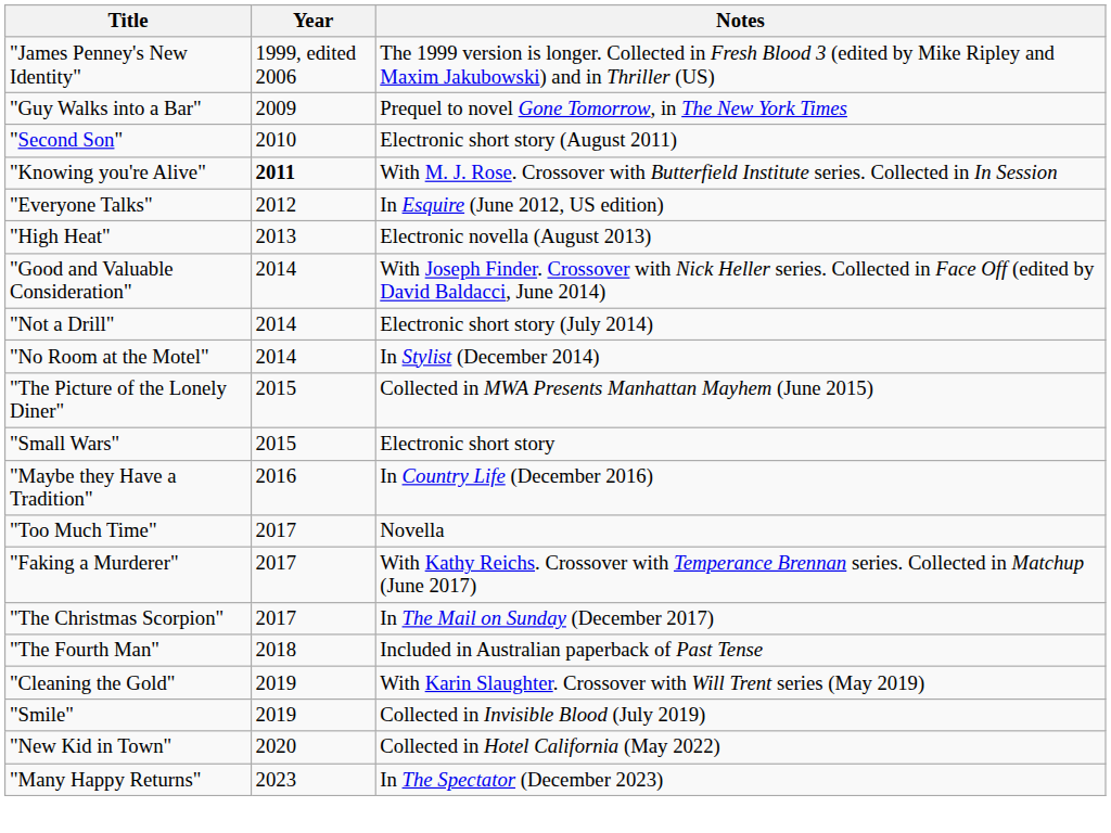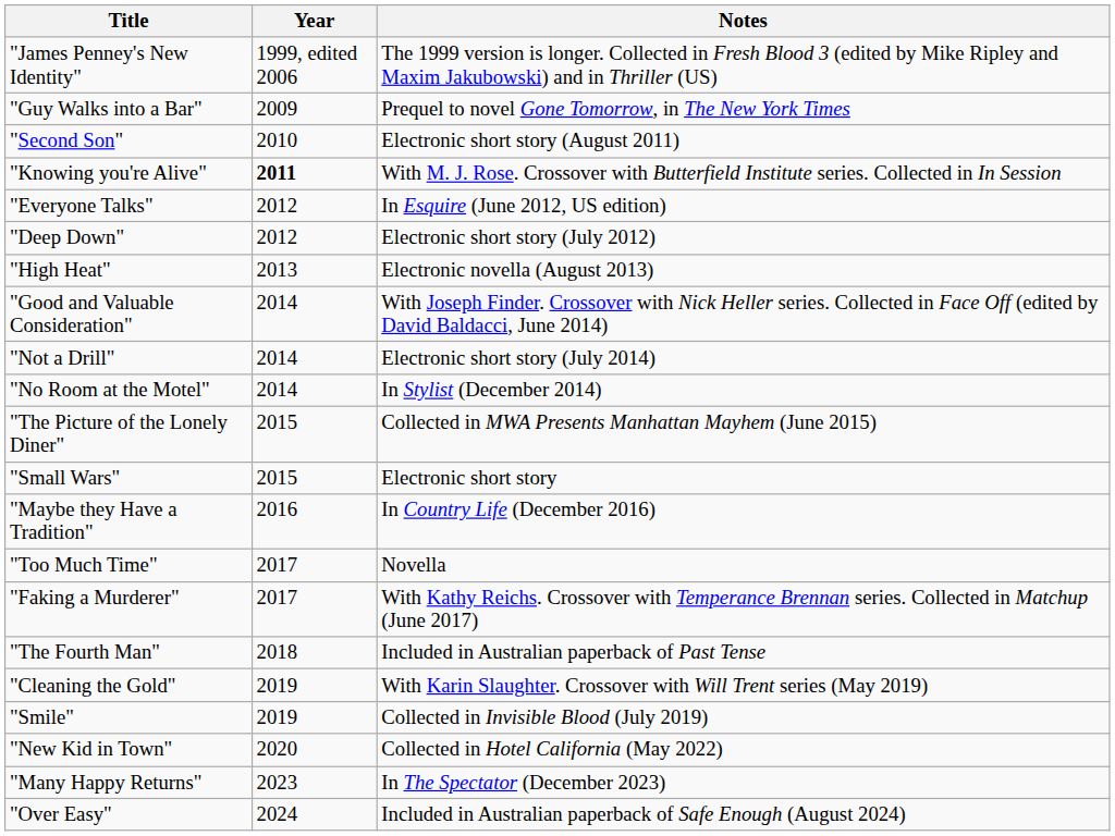+ row: "Deep Down" | 2012 | Electronic short story (July 2012)
- row: "The Christmas Scorpion" | 2017 | In The Mail on Sunday (December 2017)
+ row: "Over Easy" | 2024 | Included in Australian paperback of Safe Enough (August 2024)
